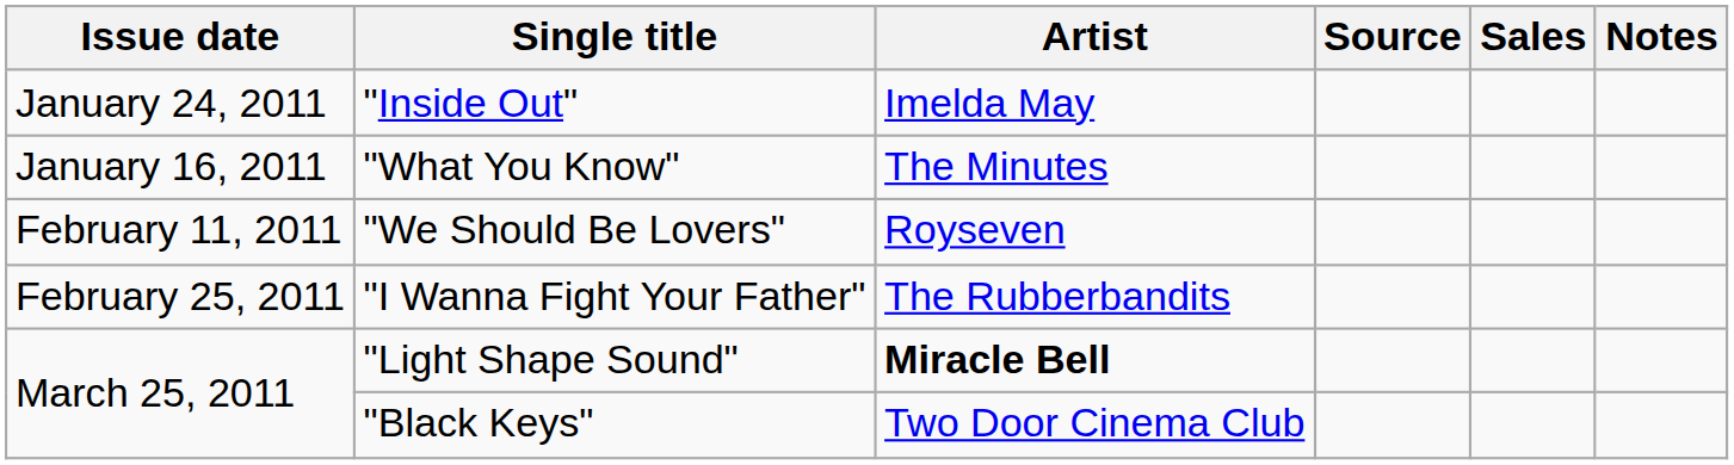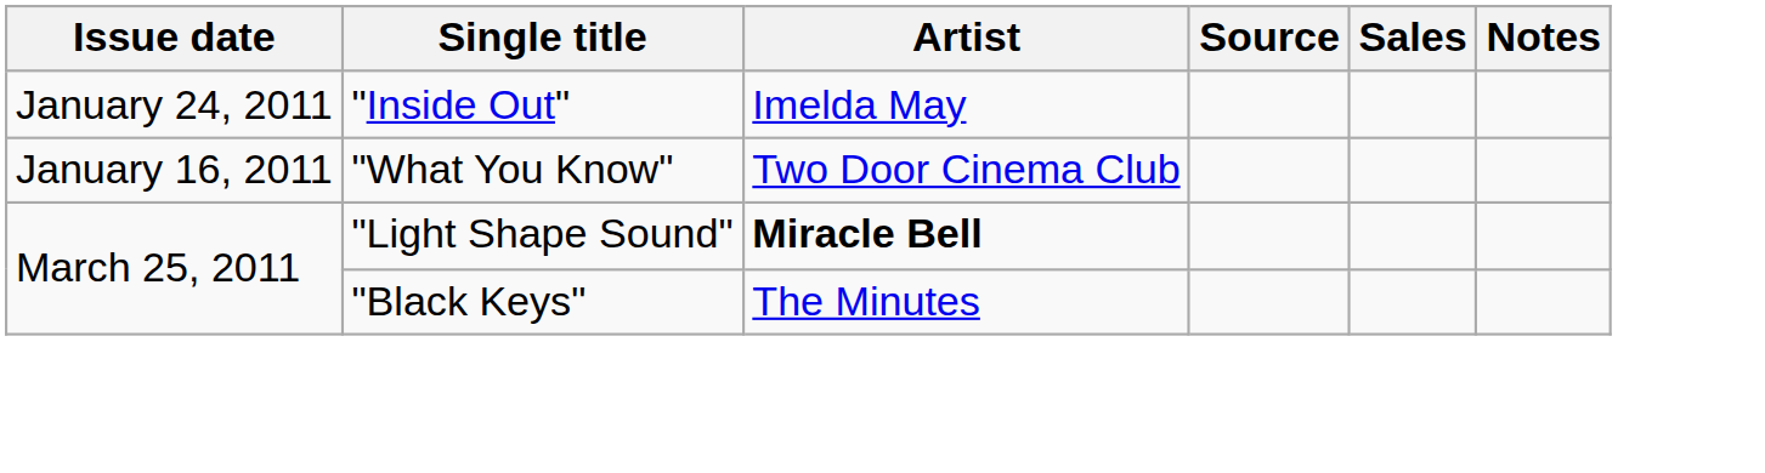"What You Know" | Artist: The Minutes -> Two Door Cinema Club
- row: February 11, 2011 | "We Should Be Lovers" | Royseven
- row: February 25, 2011 | "I Wanna Fight Your Father" | The Rubberbandits
"Black Keys" | Artist: Two Door Cinema Club -> The Minutes
